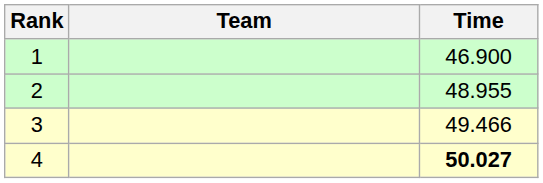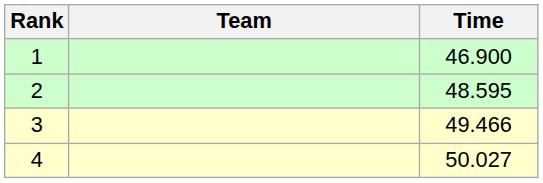2 | Time: 48.955 -> 48.595
4 | Time: bold -> normal
